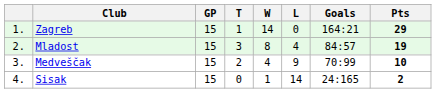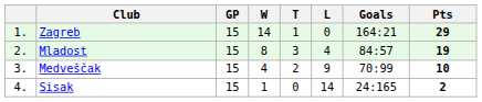columns swapped: W <-> T
